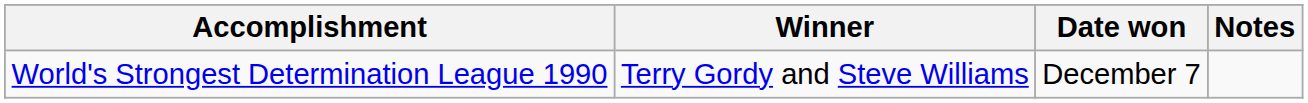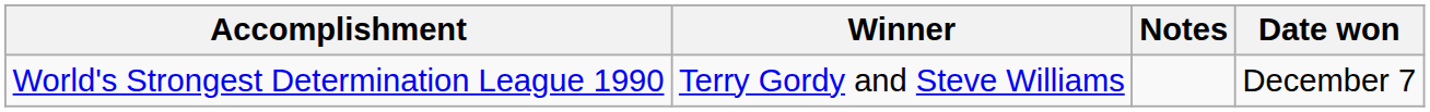columns swapped: Date won <-> Notes
